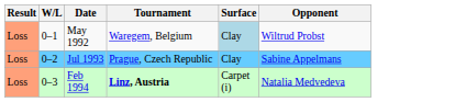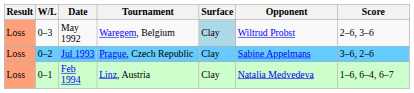+ column: Score | 2–6, 3–6 | 3–6, 2–6 | 1–6, 6–4, 6–7
May 1992 | W/L: 0–1 -> 0–3
Feb 1994 | W/L: 0–3 -> 0–1
Feb 1994 | Tournament: bold -> normal
Feb 1994 | Surface: Carpet (i) -> Clay
